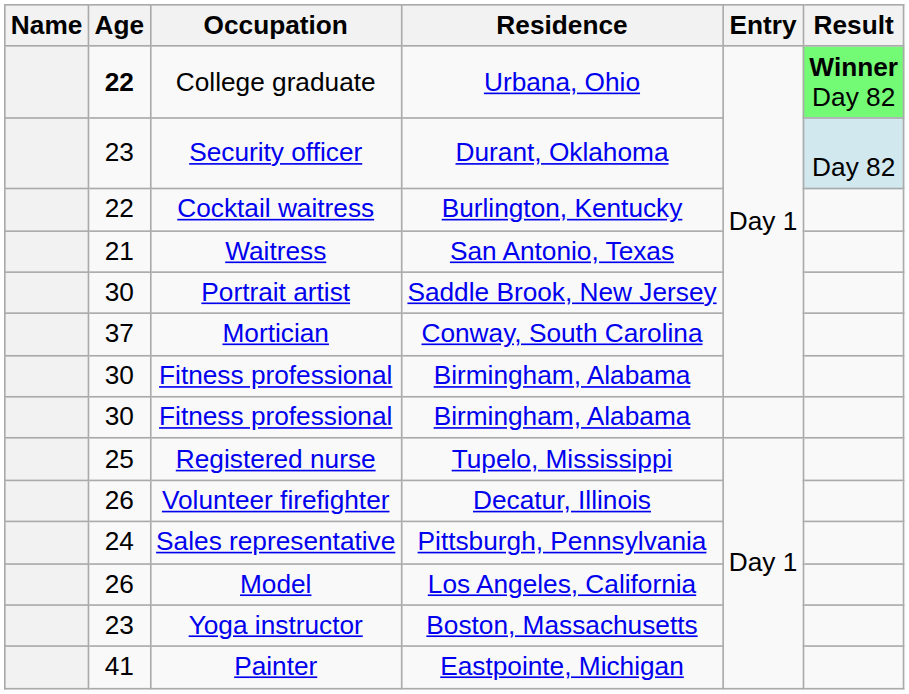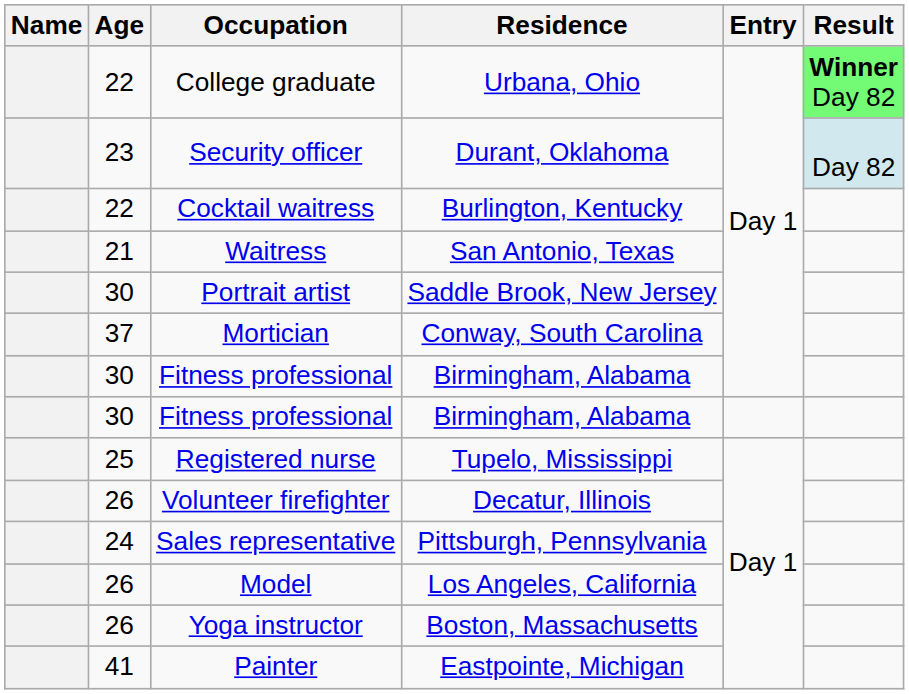College graduate | Age: bold -> normal
Yoga instructor | Age: 23 -> 26
